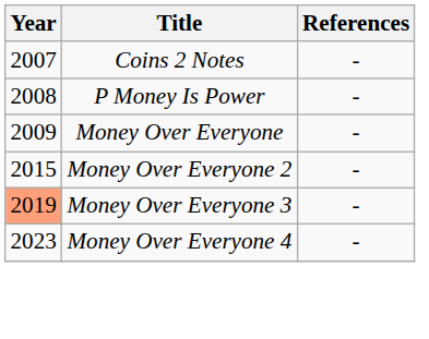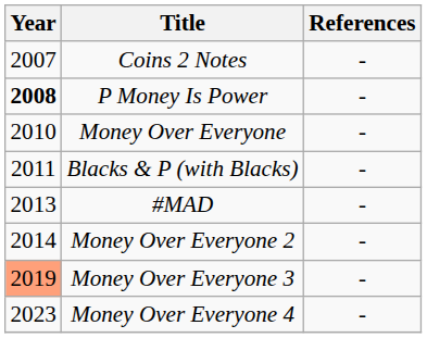P Money Is Power | Year: normal -> bold
Money Over Everyone | Year: 2009 -> 2010
+ row: 2011 | Blacks & P (with Blacks) | -
+ row: 2013 | #MAD | -
Money Over Everyone 2 | Year: 2015 -> 2014
